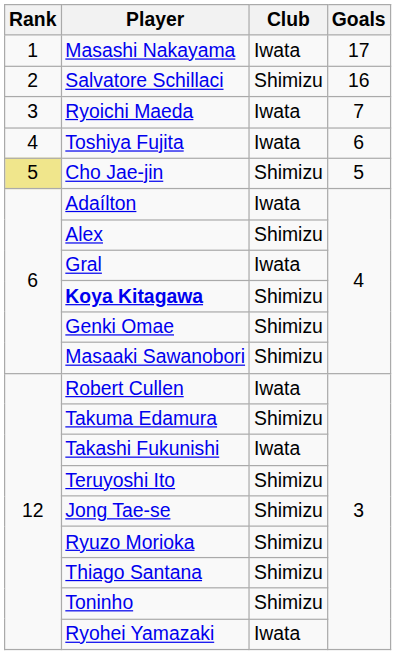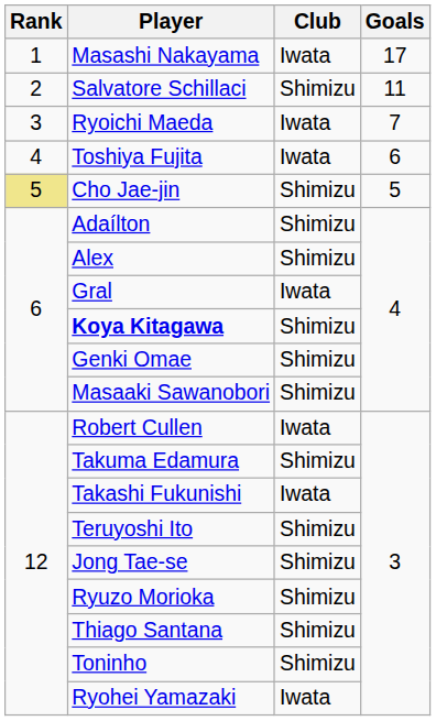Salvatore Schillaci | Goals: 16 -> 11
Adaílton | Club: Iwata -> Shimizu
